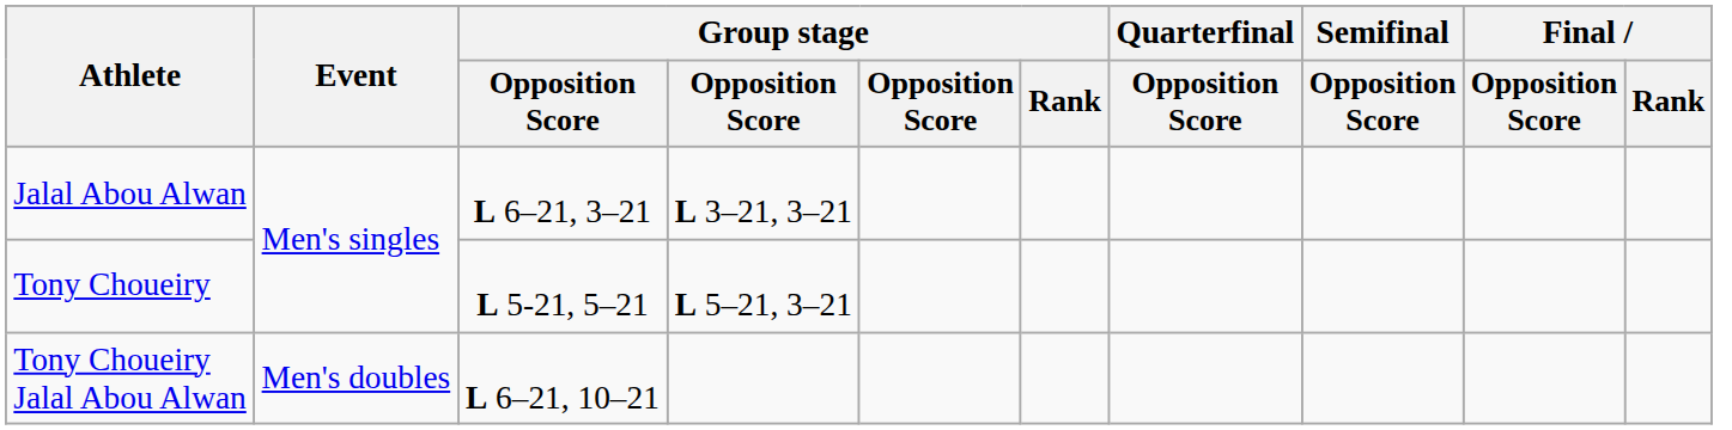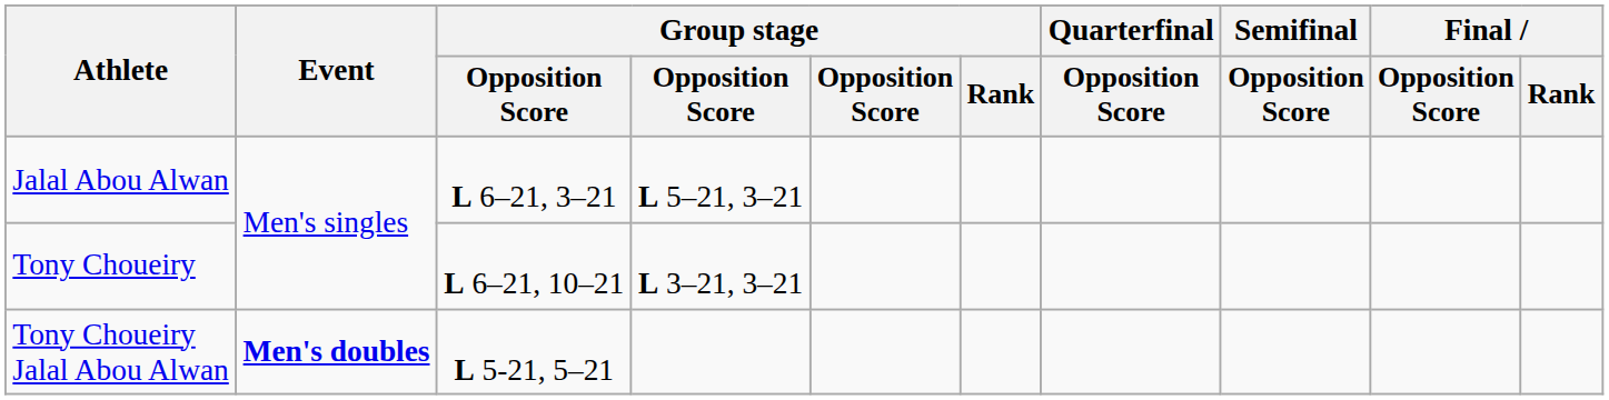Jalal Abou Alwan | column 4: L 3–21, 3–21 -> L 5–21, 3–21
Tony Choueiry | column 3: L 5-21, 5–21 -> L 6–21, 10–21
Tony Choueiry | column 4: L 5–21, 3–21 -> L 3–21, 3–21
Tony Choueiry Jalal Abou Alwan | Event: normal -> bold
Tony Choueiry Jalal Abou Alwan | column 3: L 6–21, 10–21 -> L 5-21, 5–21
